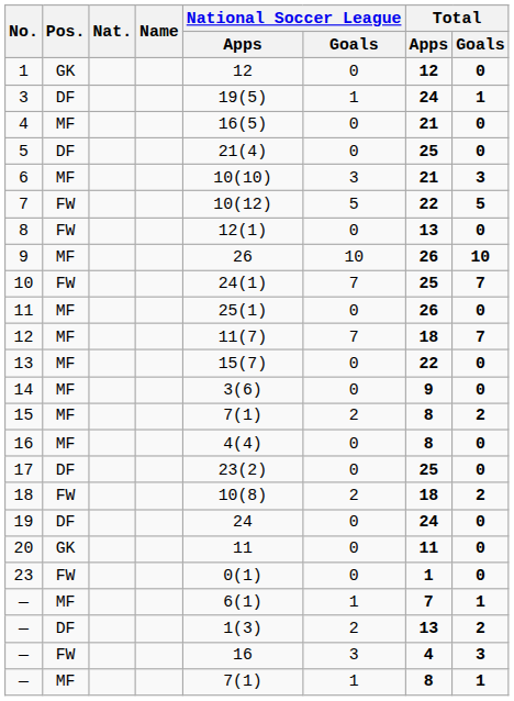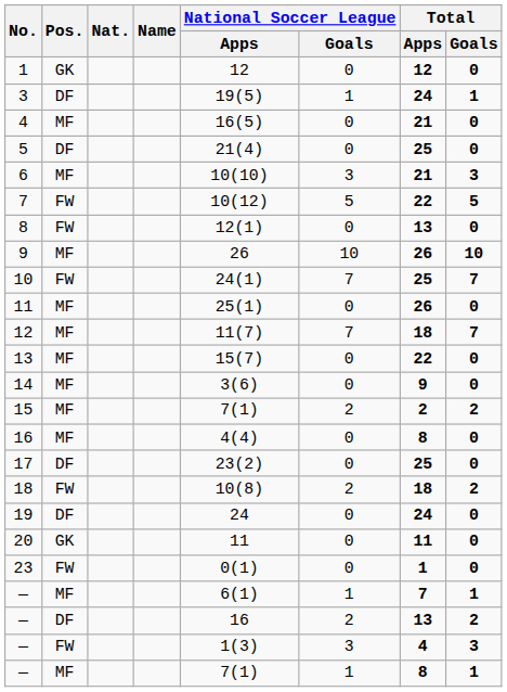15 | Total / Apps: 8 -> 2
— / DF | National Soccer League / Apps: 1(3) -> 16
— / FW | National Soccer League / Apps: 16 -> 1(3)
